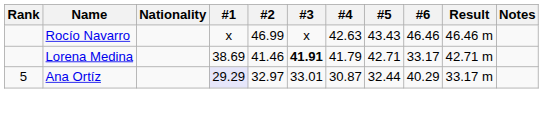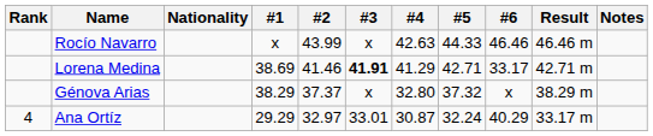Rocío Navarro | #2: 46.99 -> 43.99
Rocío Navarro | #5: 43.43 -> 44.33
Lorena Medina | #4: 41.79 -> 41.29
+ row: Génova Arias | 38.29 | 37.37 | x | 32.80 | 37.32 | x | 38.29 m
Ana Ortíz | Rank: 5 -> 4
Ana Ortíz | #1: lavender background -> no background
Ana Ortíz | #5: 32.44 -> 32.24
